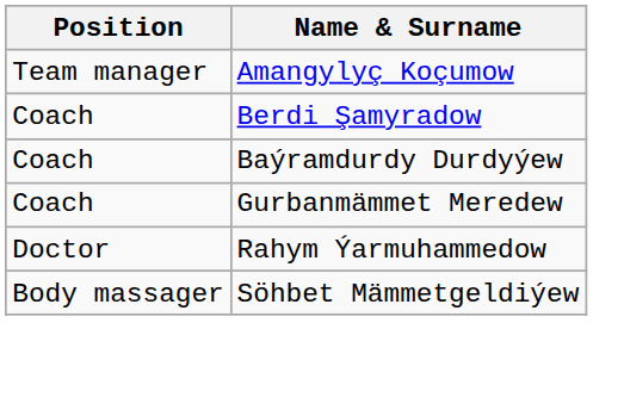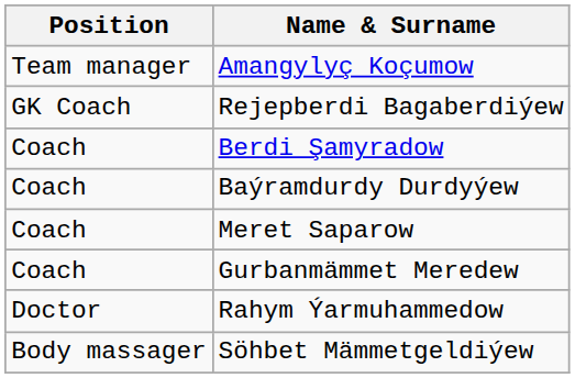+ row: GK Coach | Rejepberdi Bagaberdiýew
+ row: Coach | Meret Saparow
